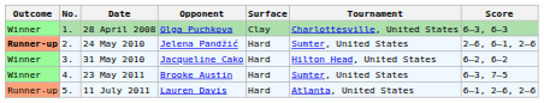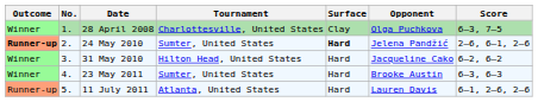columns swapped: Tournament <-> Opponent
28 April 2008 | Score: 6–3, 6–3 -> 6–3, 7–5
24 May 2010 | Surface: normal -> bold
23 May 2011 | Score: 6–3, 7–5 -> 6–3, 6–3
